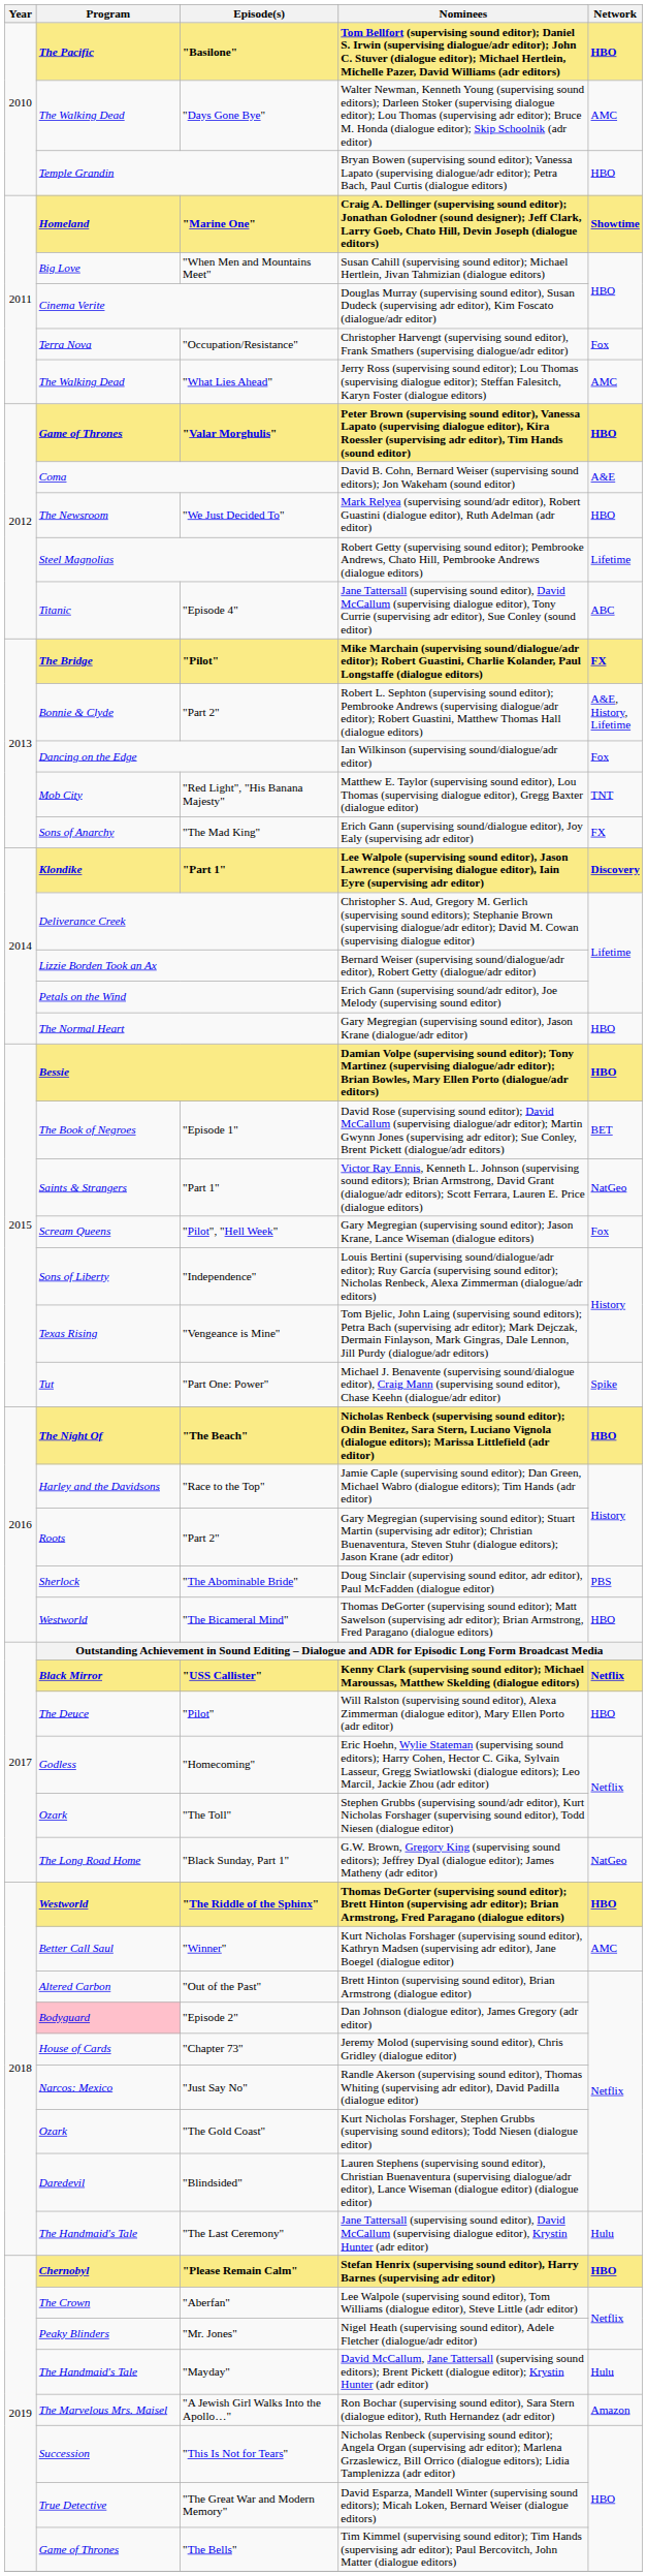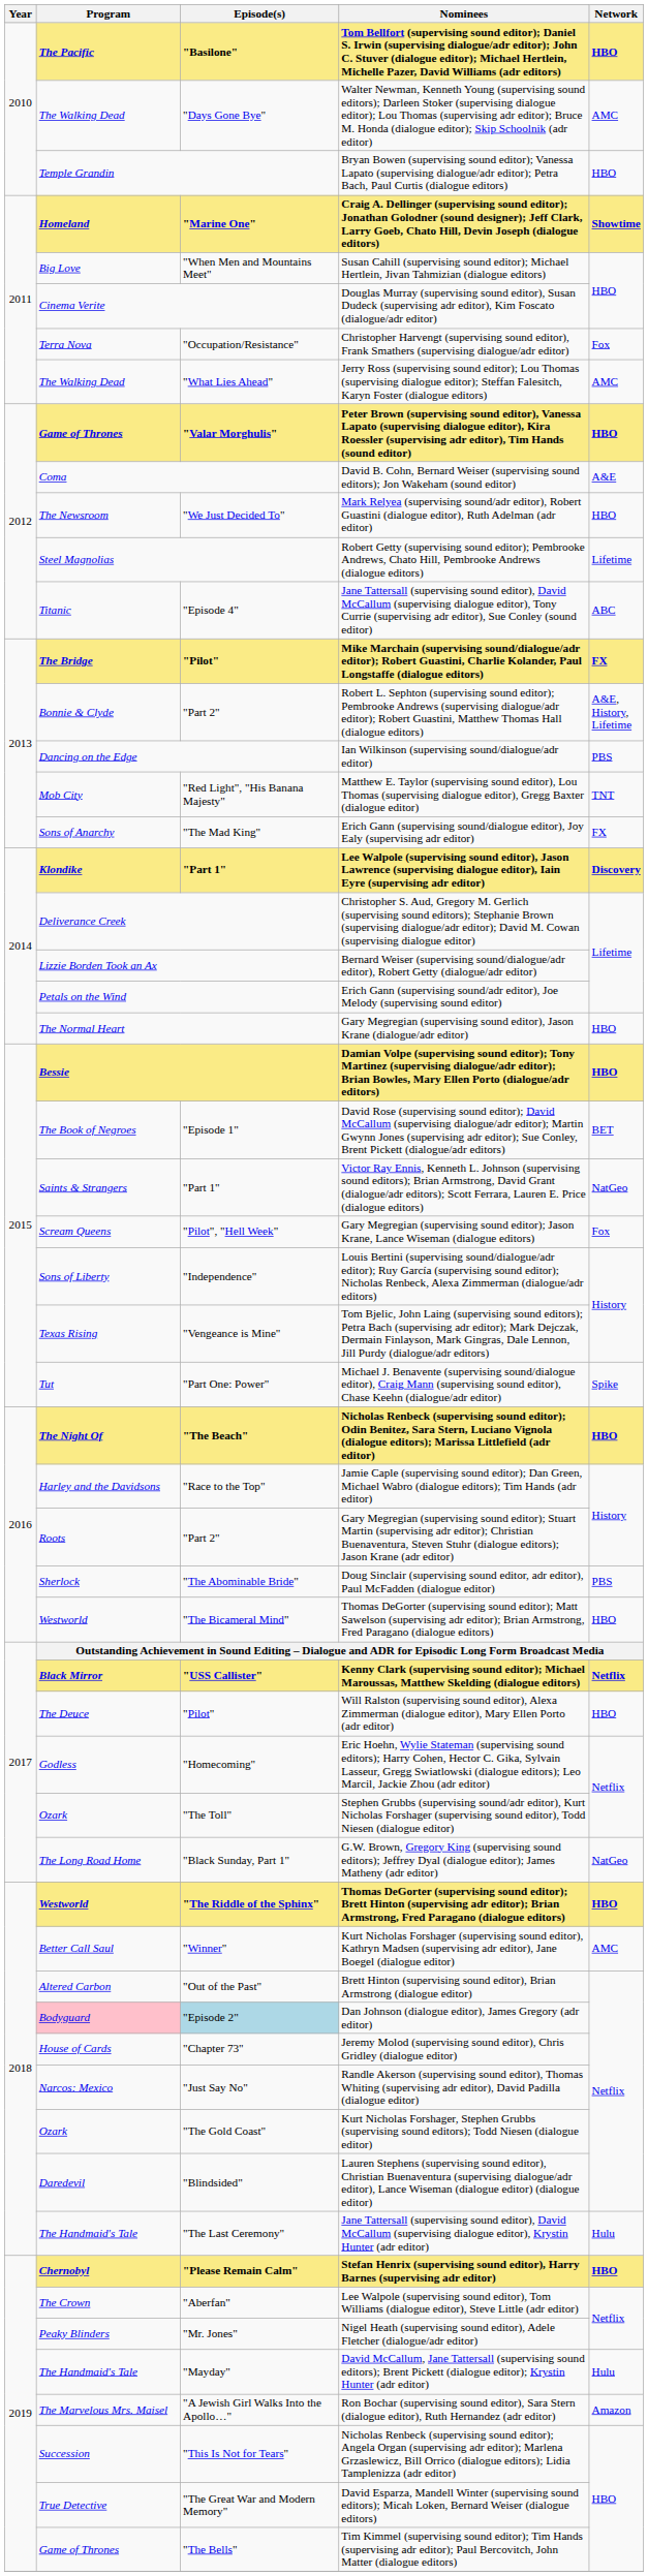Ian Wilkinson (supervising sound/dialogue/adr editor) | Network: Fox -> PBS
Dan Johnson (dialogue editor), James Gregory (adr editor) | Episode(s): no background -> lightblue background
